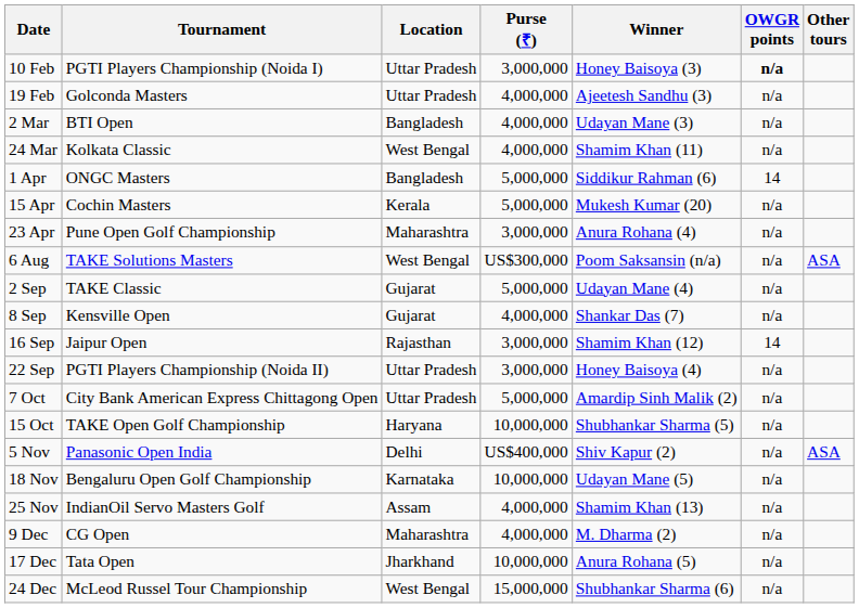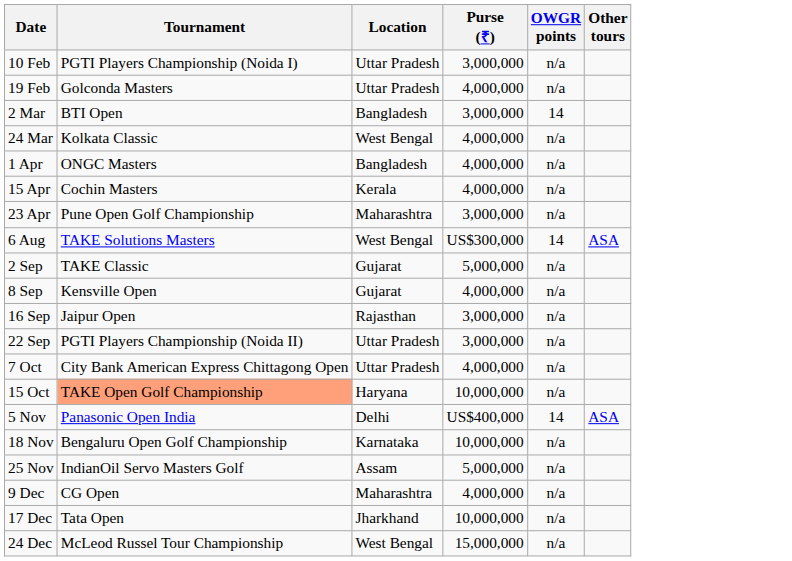- column: Winner | Honey Baisoya (3) | Ajeetesh Sandhu (3) | Udayan Mane (3) | Shamim Khan (11) | Siddikur Rahman (6) | Mukesh Kumar (20) | Anura Rohana (4) | Poom Saksansin (n/a) | Udayan Mane (4) | Shankar Das (7) | Shamim Khan (12) | Honey Baisoya (4) | Amardip Sinh Malik (2) | Shubhankar Sharma (5) | Shiv Kapur (2) | Udayan Mane (5) | Shamim Khan (13) | M. Dharma (2) | Anura Rohana (5) | Shubhankar Sharma (6)
10 Feb | OWGR points: bold -> normal
2 Mar | Purse (₹): 4,000,000 -> 3,000,000
2 Mar | OWGR points: n/a -> 14
1 Apr | Purse (₹): 5,000,000 -> 4,000,000
1 Apr | OWGR points: 14 -> n/a
15 Apr | Purse (₹): 5,000,000 -> 4,000,000
6 Aug | OWGR points: n/a -> 14
16 Sep | OWGR points: 14 -> n/a
7 Oct | Purse (₹): 5,000,000 -> 4,000,000
15 Oct | Tournament: no background -> lightsalmon background
5 Nov | OWGR points: n/a -> 14
25 Nov | Purse (₹): 4,000,000 -> 5,000,000
